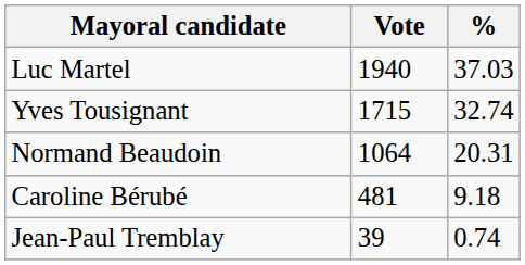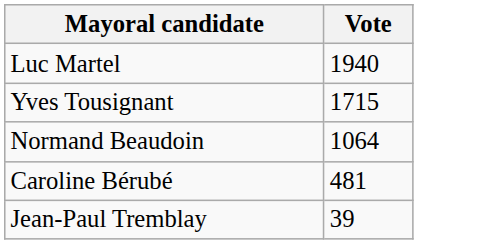- column: % | 37.03 | 32.74 | 20.31 | 9.18 | 0.74
